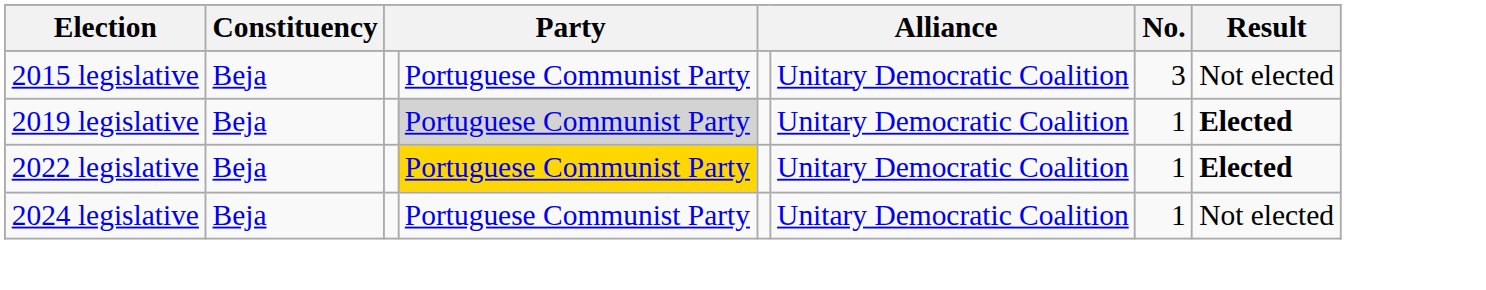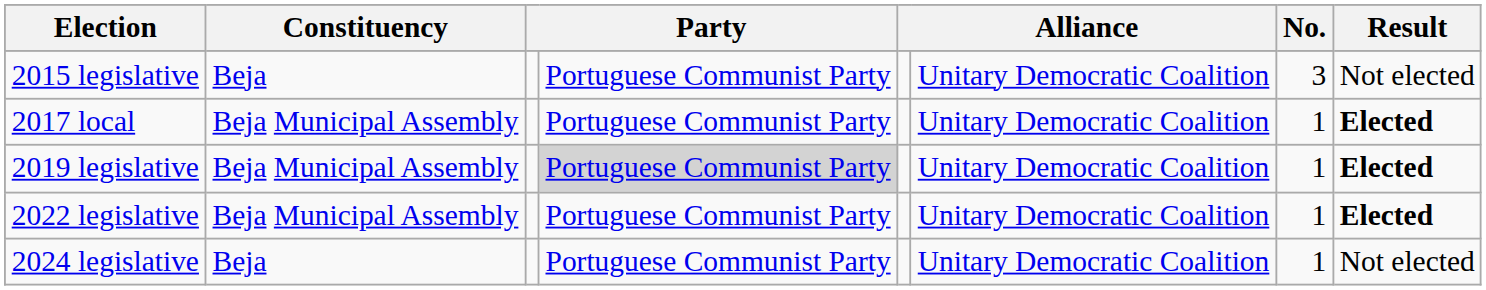+ row: 2017 local | Beja Municipal Assembly | Portuguese Communist Party | Unitary Democratic Coalition | 1 | Elected
2019 legislative | Constituency: Beja -> Beja Municipal Assembly
2022 legislative | Constituency: Beja -> Beja Municipal Assembly
2022 legislative | column 4: gold background -> no background
